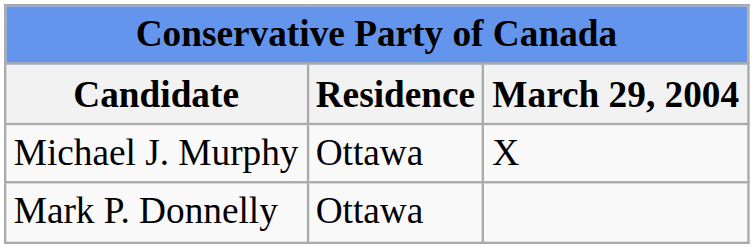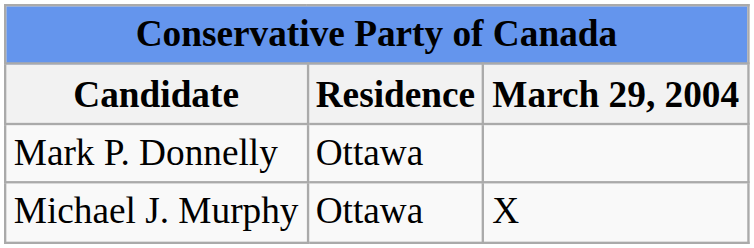rows swapped: Mark P. Donnelly <-> Michael J. Murphy
